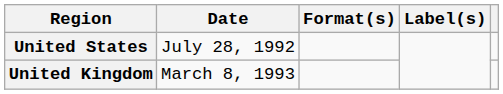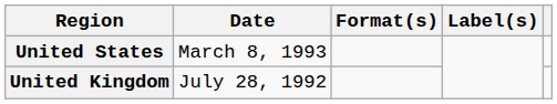United States | Date: July 28, 1992 -> March 8, 1993
United Kingdom | Date: March 8, 1993 -> July 28, 1992
